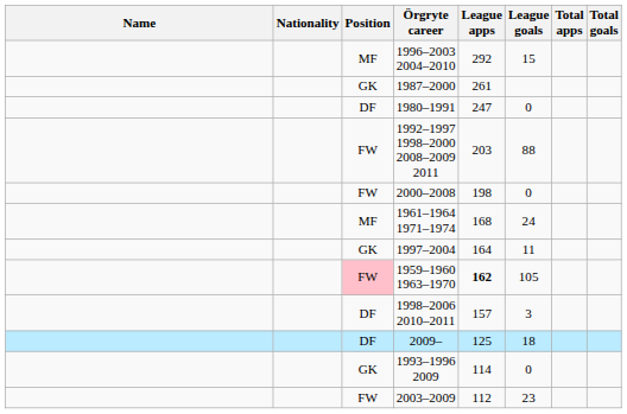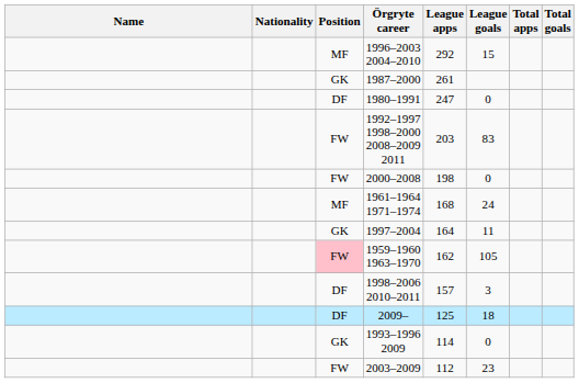1992–1997 1998–2000 2008–2009 2011 | League goals: 88 -> 83
1959–1960 1963–1970 | League apps: bold -> normal
